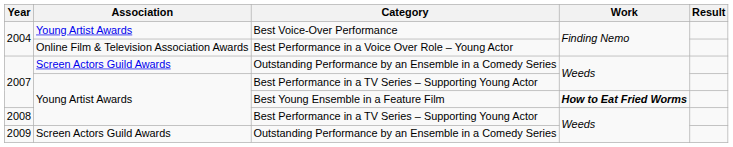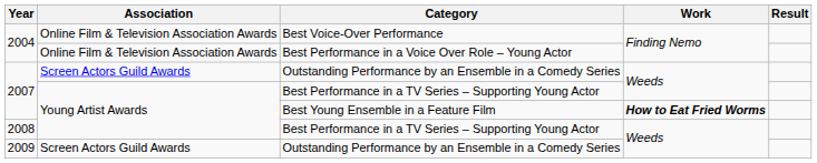Best Voice-Over Performance | Association: Young Artist Awards -> Online Film & Television Association Awards
